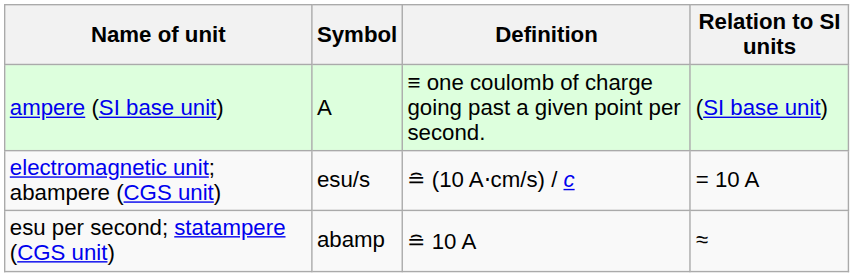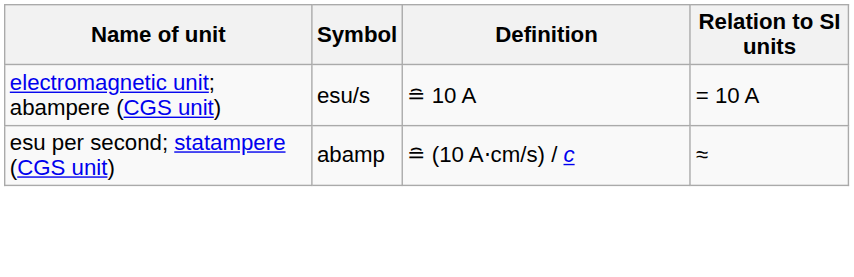- row: ampere (SI base unit) | A | ≡ one coulomb of charge going past a given point per second. | (SI base unit)
electromagnetic unit; abampere (CGS unit) | Definition: ≘ (10 A⋅cm/s) / c -> ≘ 10 A
esu per second; statampere (CGS unit) | Definition: ≘ 10 A -> ≘ (10 A⋅cm/s) / c
